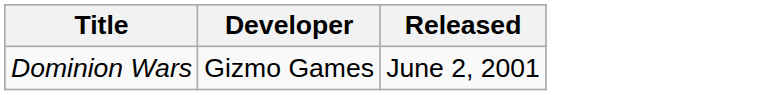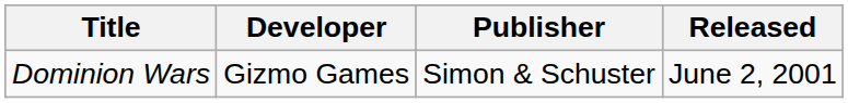+ column: Publisher | Simon & Schuster
